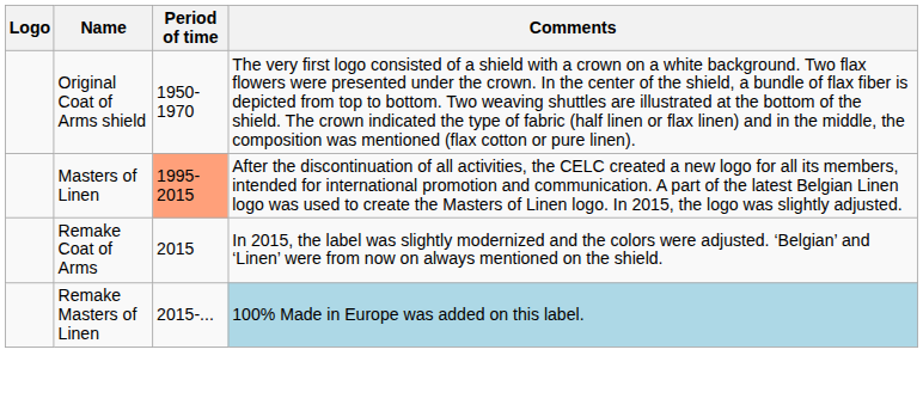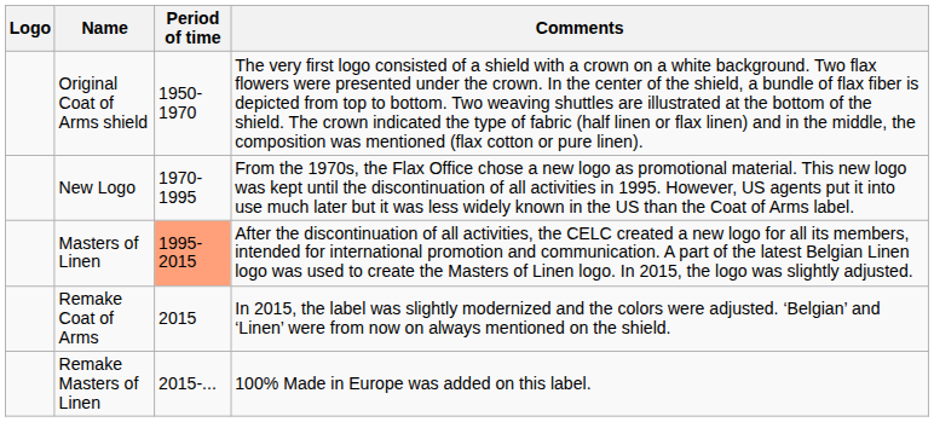+ row: New Logo | 1970-1995 | From the 1970s, the Flax Office chose a new logo as promotional material. This new logo was kept until the discontinuation of all activities in 1995. However, US agents put it into use much later but it was less widely known in the US than the Coat of Arms label.
Remake Masters of Linen | Comments: lightblue background -> no background
